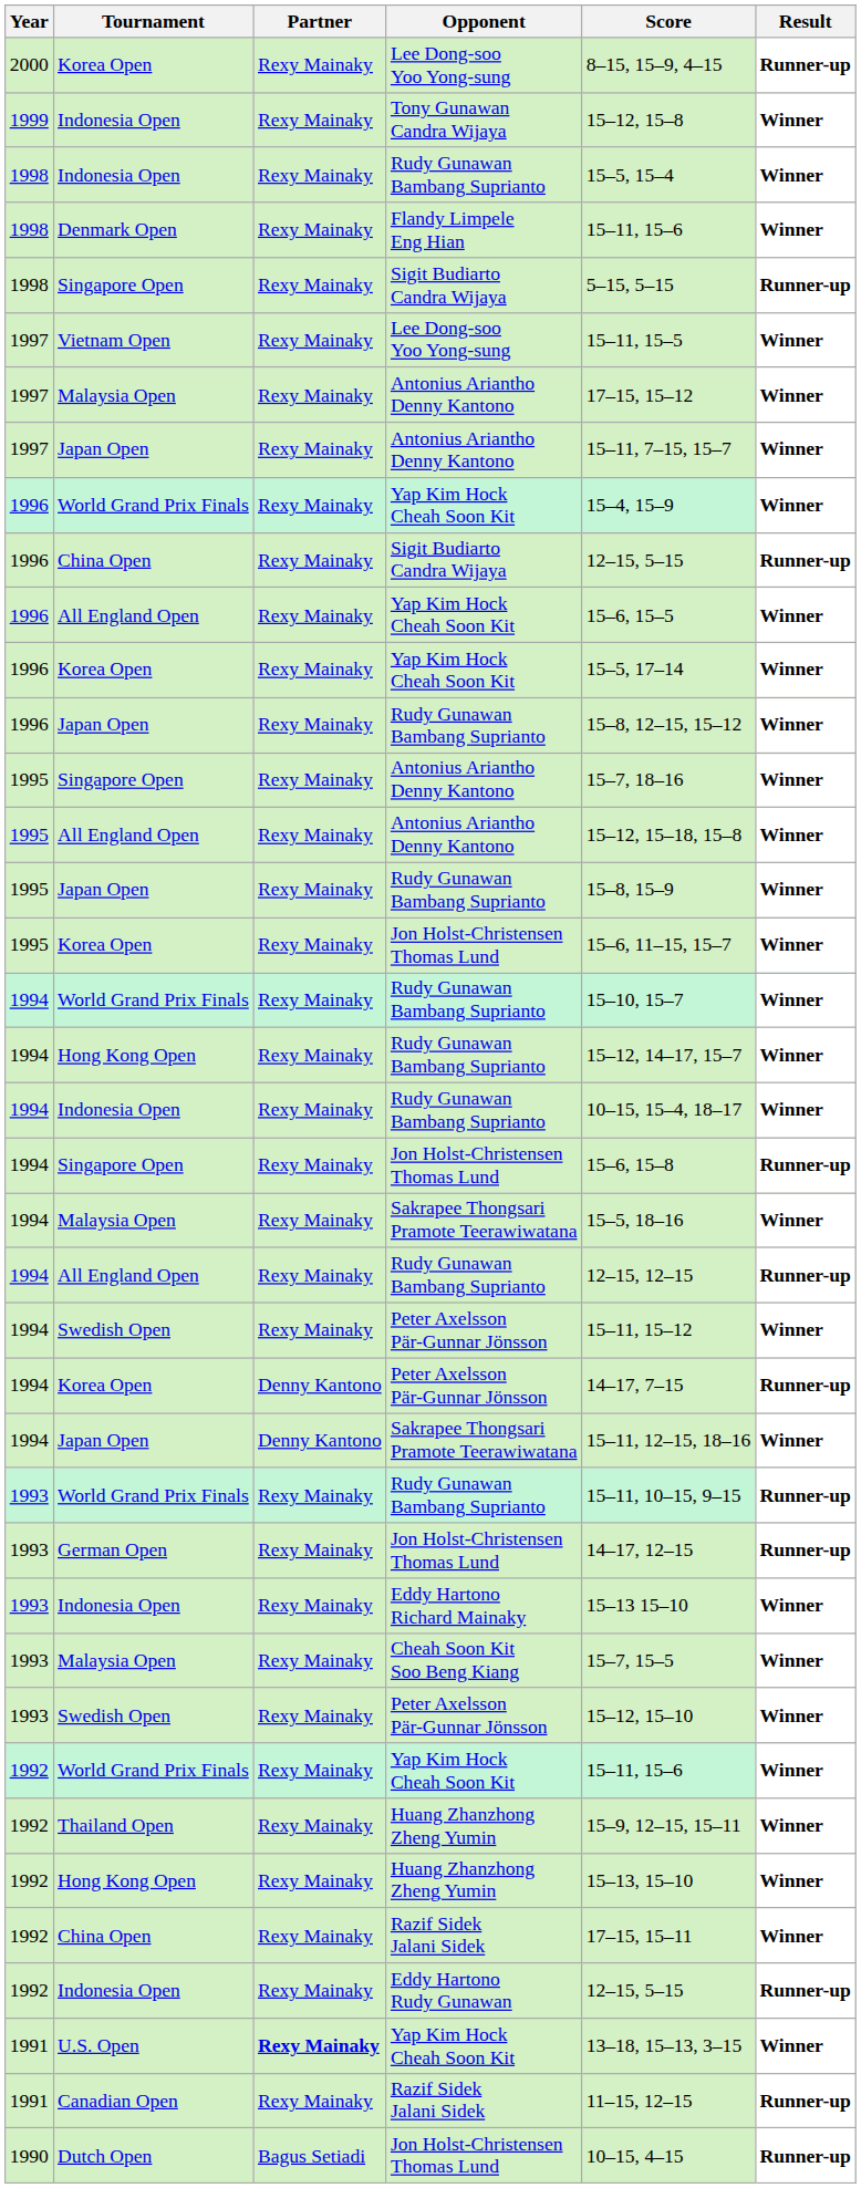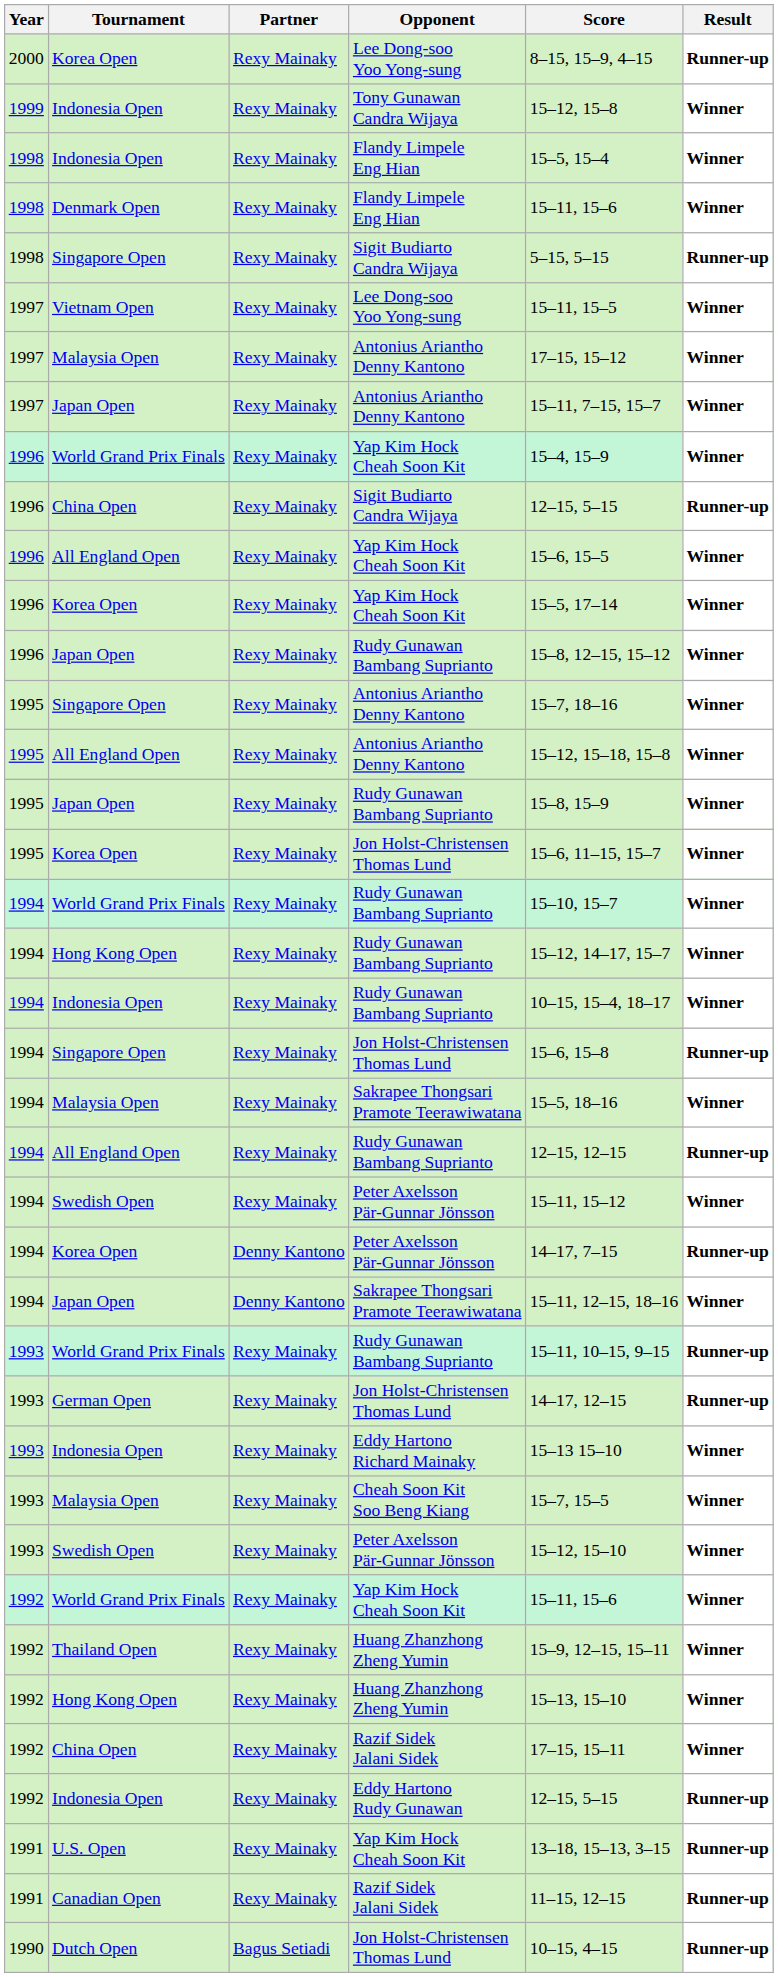1998 / Indonesia Open | Opponent: Rudy Gunawan Bambang Suprianto -> Flandy Limpele Eng Hian
U.S. Open | Partner: bold -> normal
U.S. Open | Result: Winner -> Runner-up
